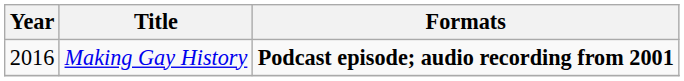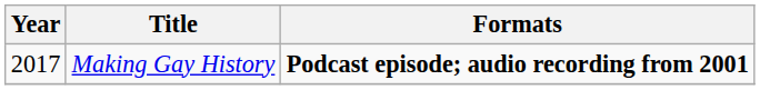Making Gay History | Year: 2016 -> 2017
